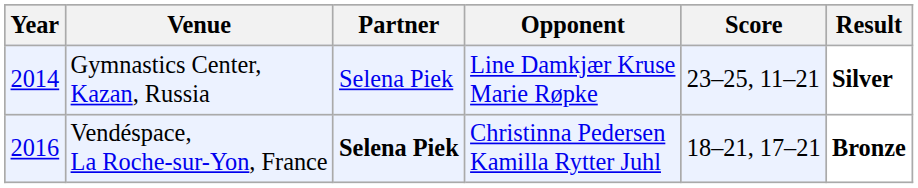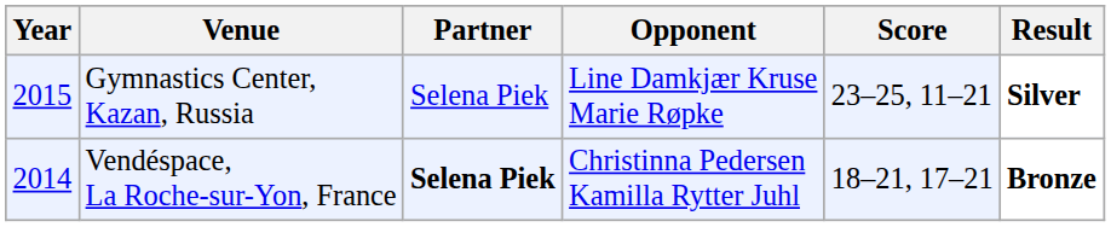Gymnastics Center, Kazan, Russia | Year: 2014 -> 2015
Vendéspace, La Roche-sur-Yon, France | Year: 2016 -> 2014
